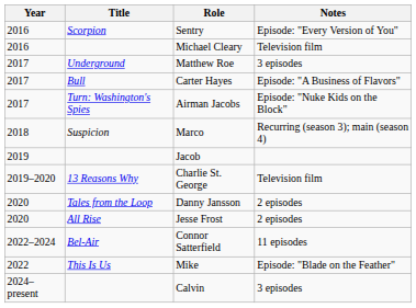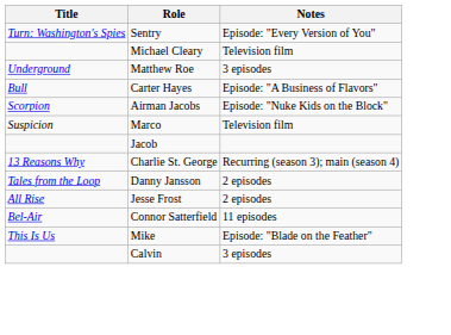- column: Year | 2016 | 2016 | 2017 | 2017 | 2017 | 2018 | 2019 | 2019–2020 | 2020 | 2020 | 2022–2024 | 2022 | 2024–present
Sentry | Title: Scorpion -> Turn: Washington's Spies
Airman Jacobs | Title: Turn: Washington's Spies -> Scorpion
Marco | Notes: Recurring (season 3); main (season 4) -> Television film
Charlie St. George | Notes: Television film -> Recurring (season 3); main (season 4)
